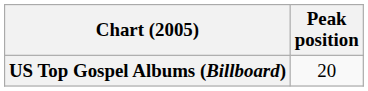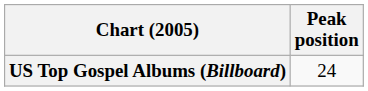US Top Gospel Albums (Billboard) | Peak position: 20 -> 24
